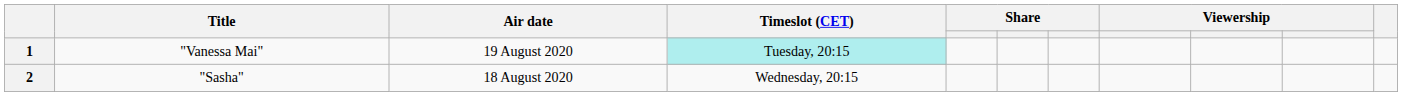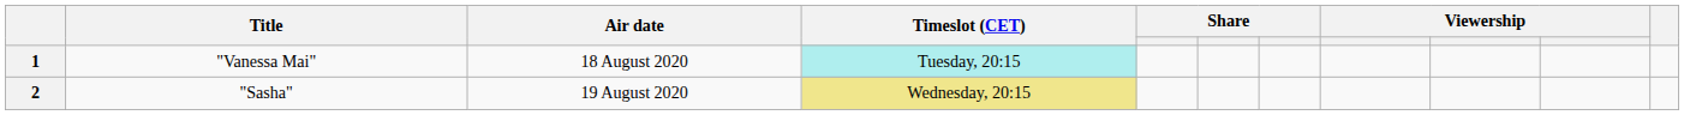1 | Air date: 19 August 2020 -> 18 August 2020
2 | Air date: 18 August 2020 -> 19 August 2020
2 | Timeslot (CET): no background -> khaki background
